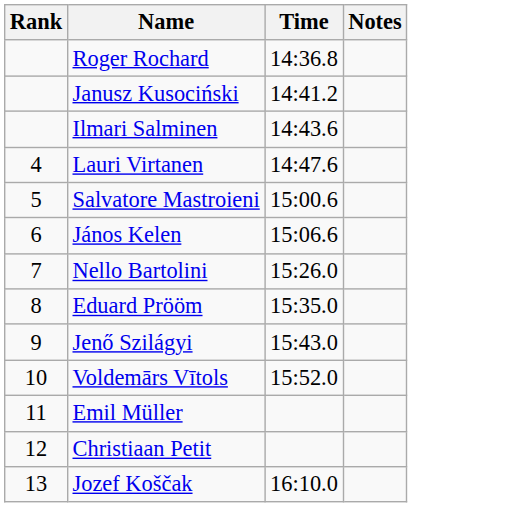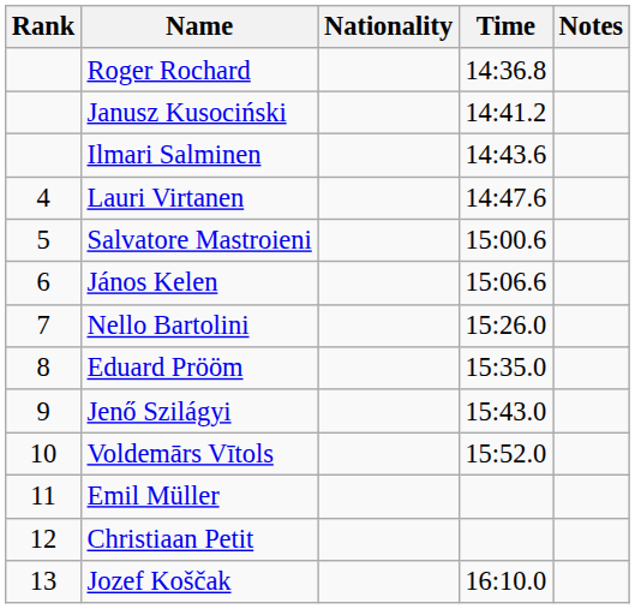+ column: Nationality
